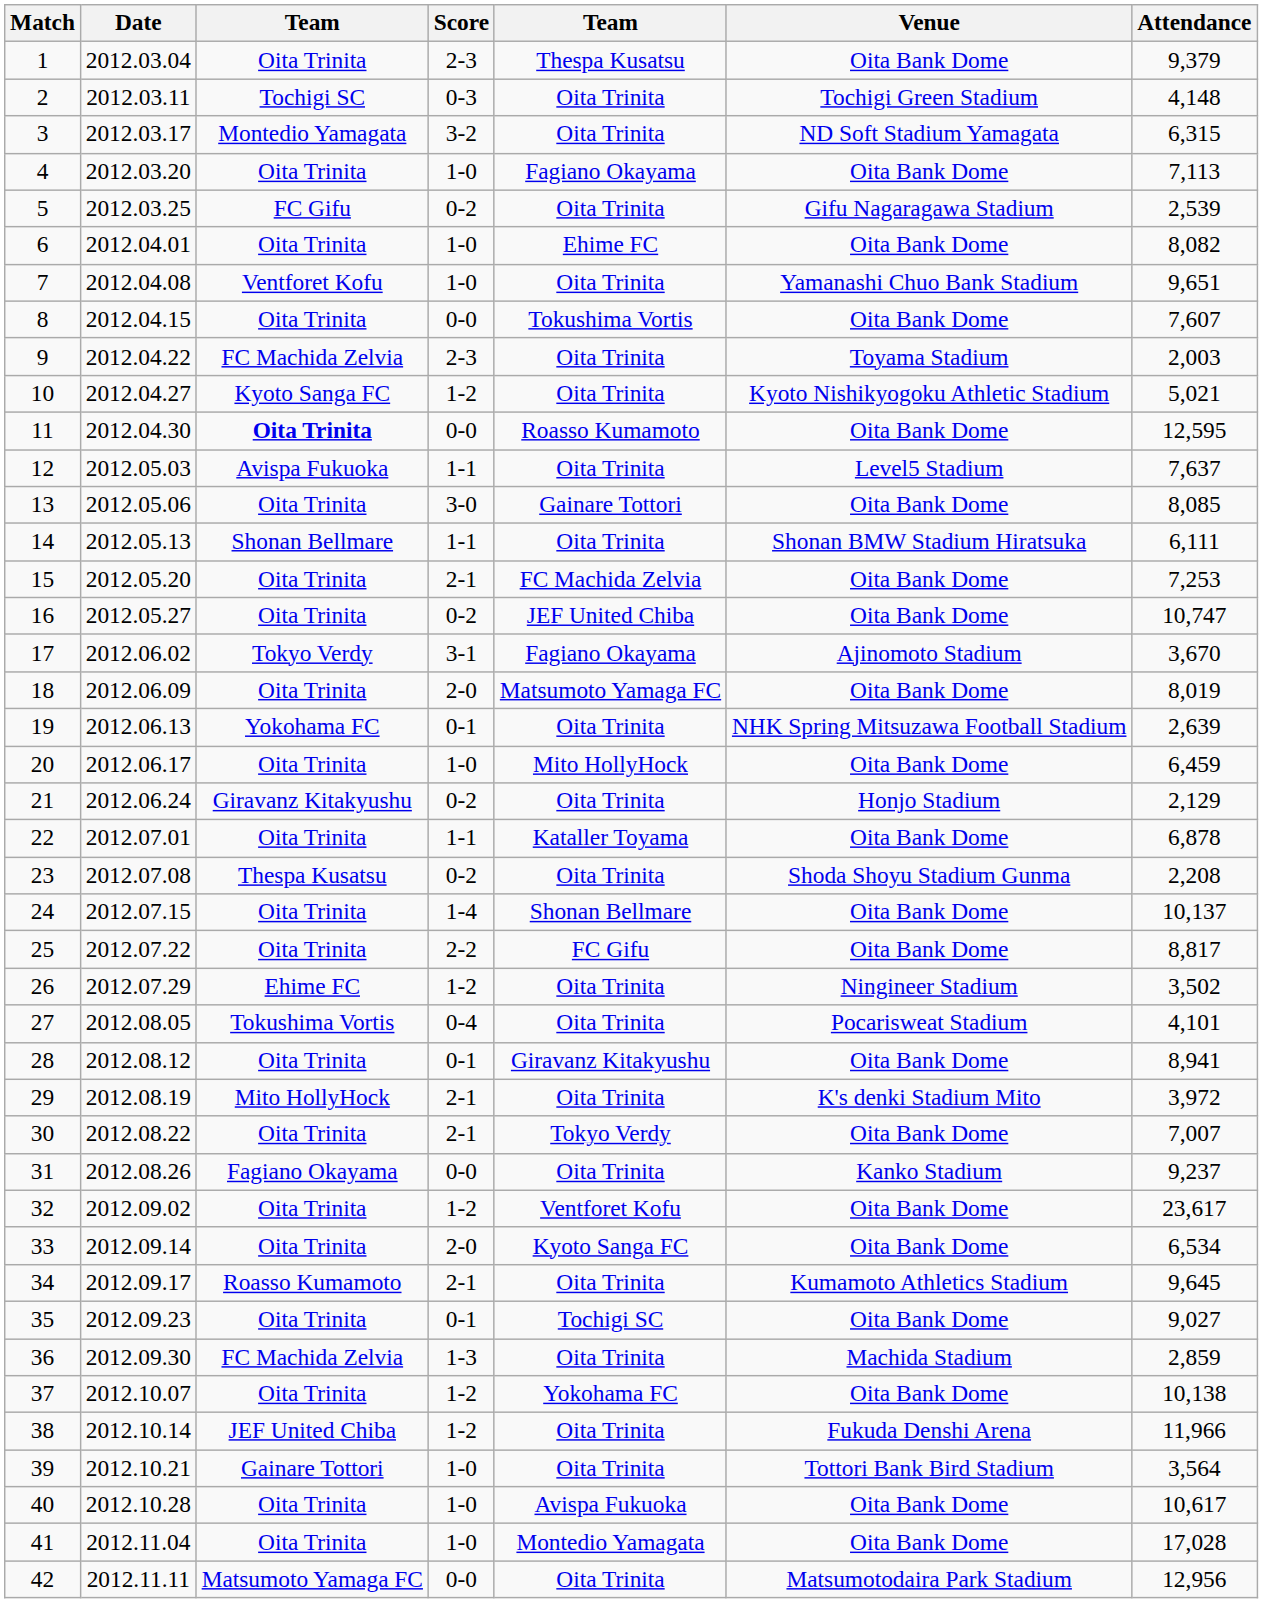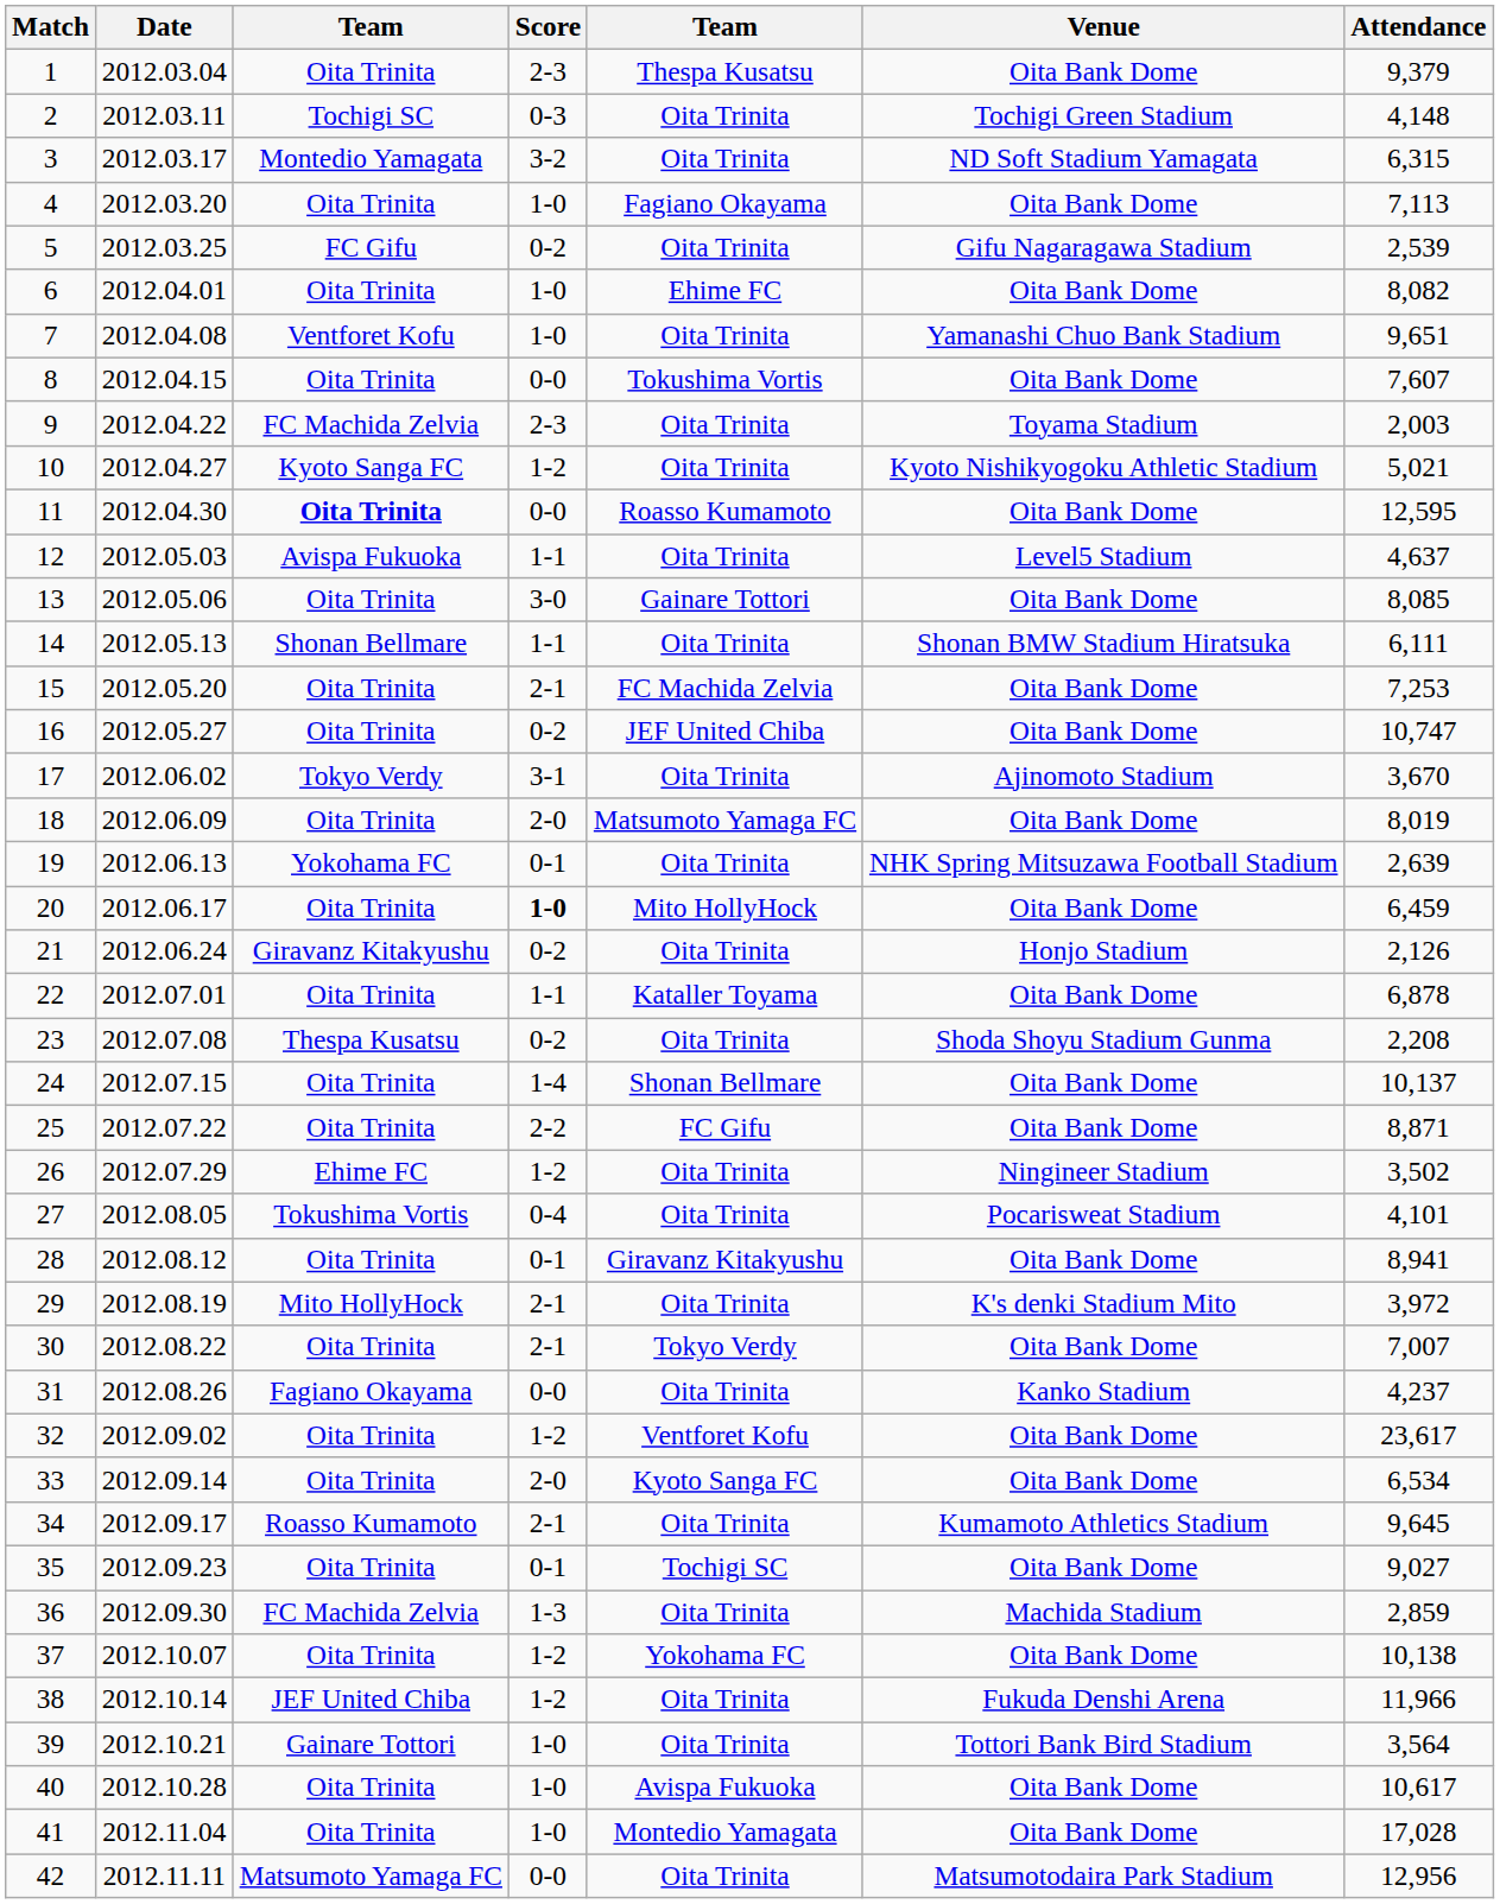12 | Attendance: 7,637 -> 4,637
17 | column 5: Fagiano Okayama -> Oita Trinita
20 | Score: normal -> bold
21 | Attendance: 2,129 -> 2,126
25 | Attendance: 8,817 -> 8,871
31 | Attendance: 9,237 -> 4,237
